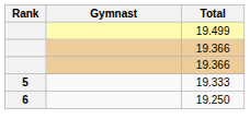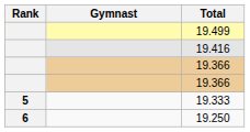+ row: 19.416
